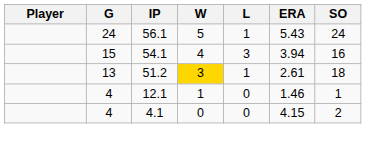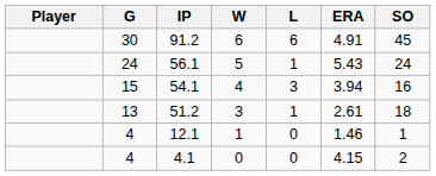+ row: 30 | 91.2 | 6 | 6 | 4.91 | 45
51.2 | W: gold background -> no background
